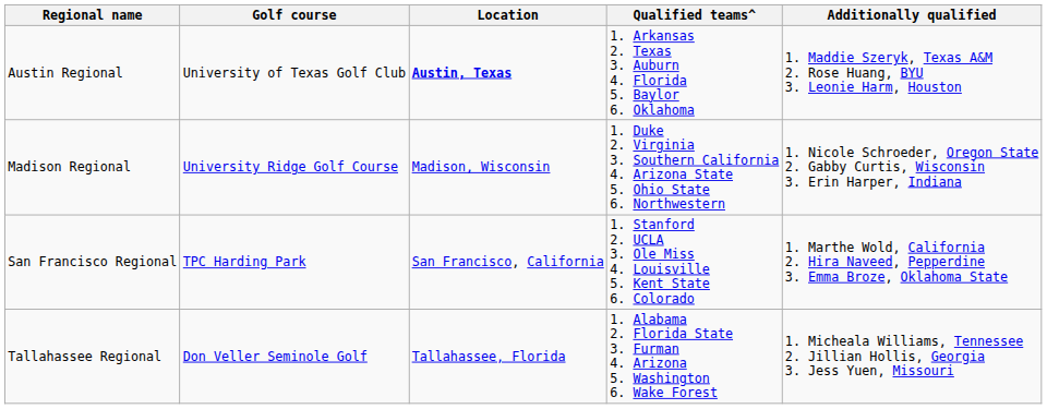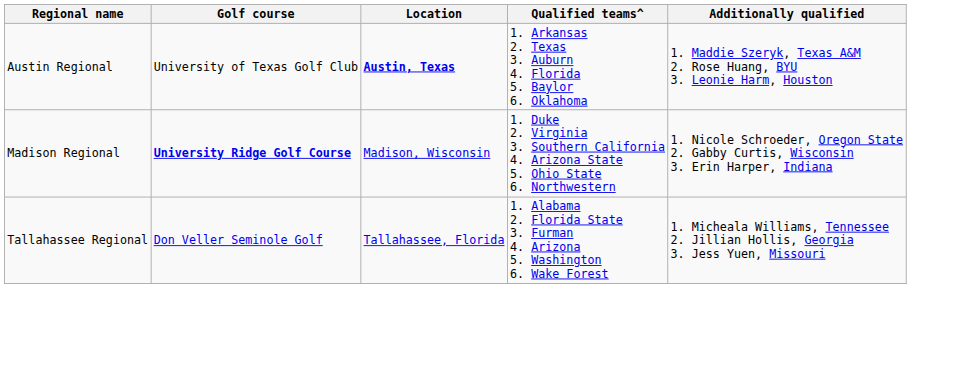Madison Regional | Golf course: normal -> bold
- row: San Francisco Regional | TPC Harding Park | San Francisco, California | 1. Stanford 2. UCLA 3. Ole Miss 4. Louisville 5. Kent State 6. Colorado | 1. Marthe Wold, California 2. Hira Naveed, Pepperdine 3. Emma Broze, Oklahoma State
